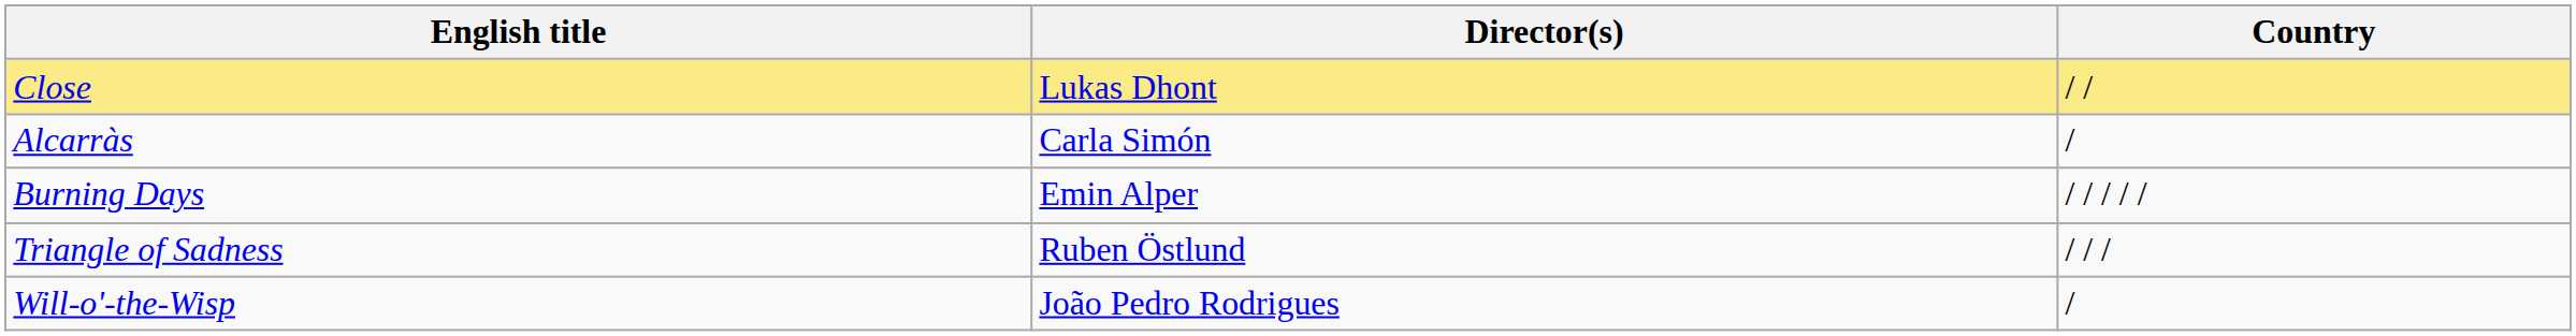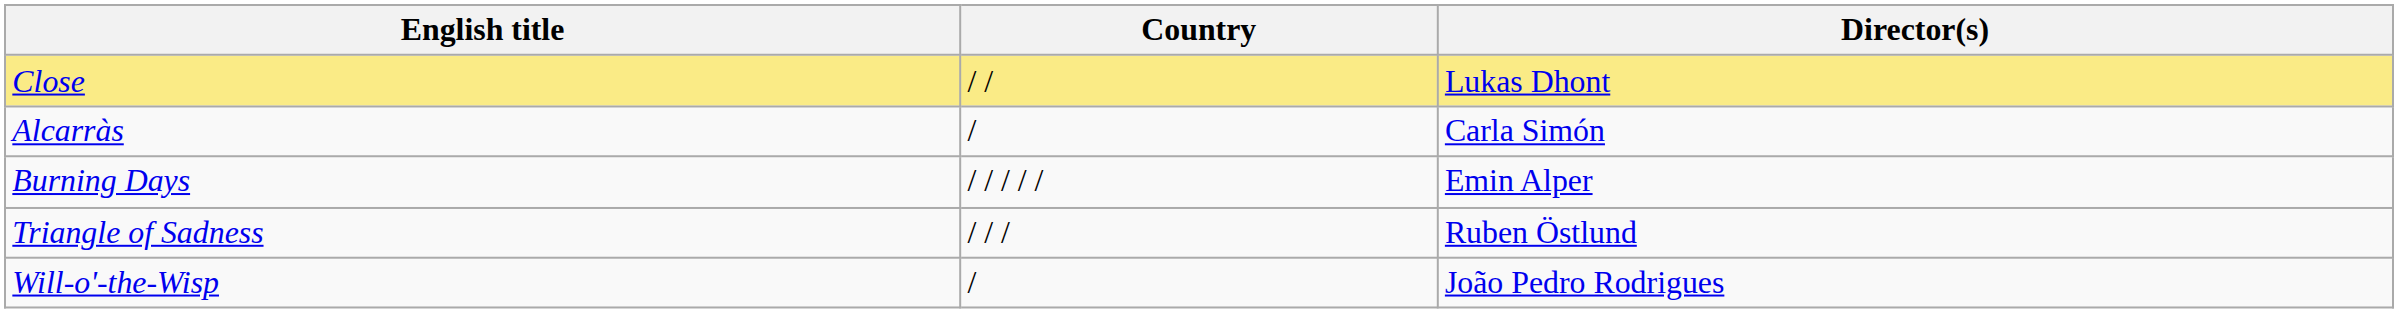columns swapped: Director(s) <-> Country
